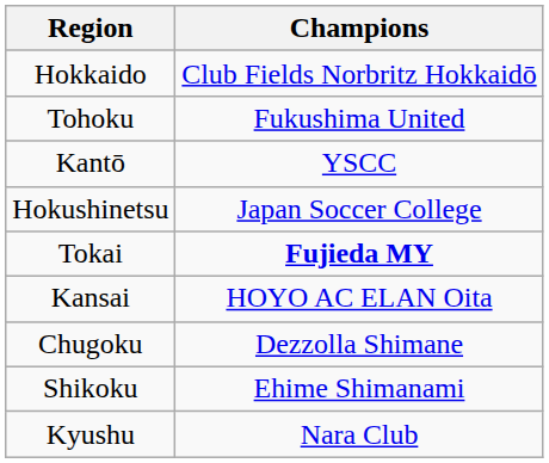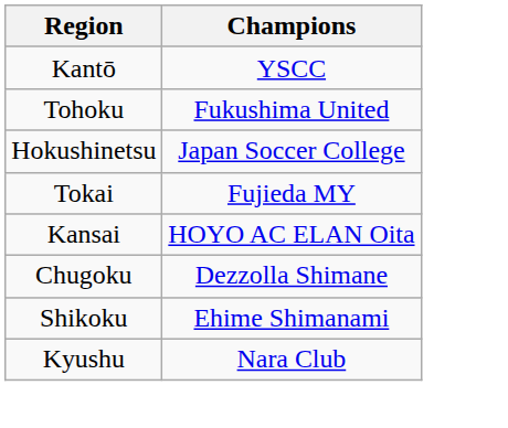- row: Hokkaido | Club Fields Norbritz Hokkaidō
rows swapped: Tohoku <-> Kantō
Tokai | Champions: bold -> normal
